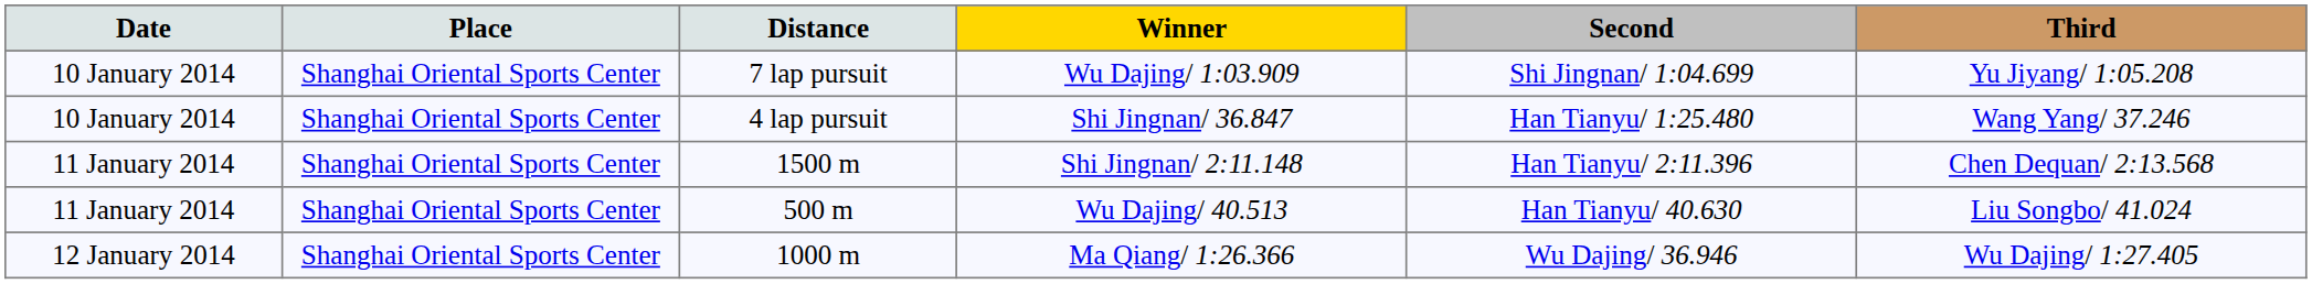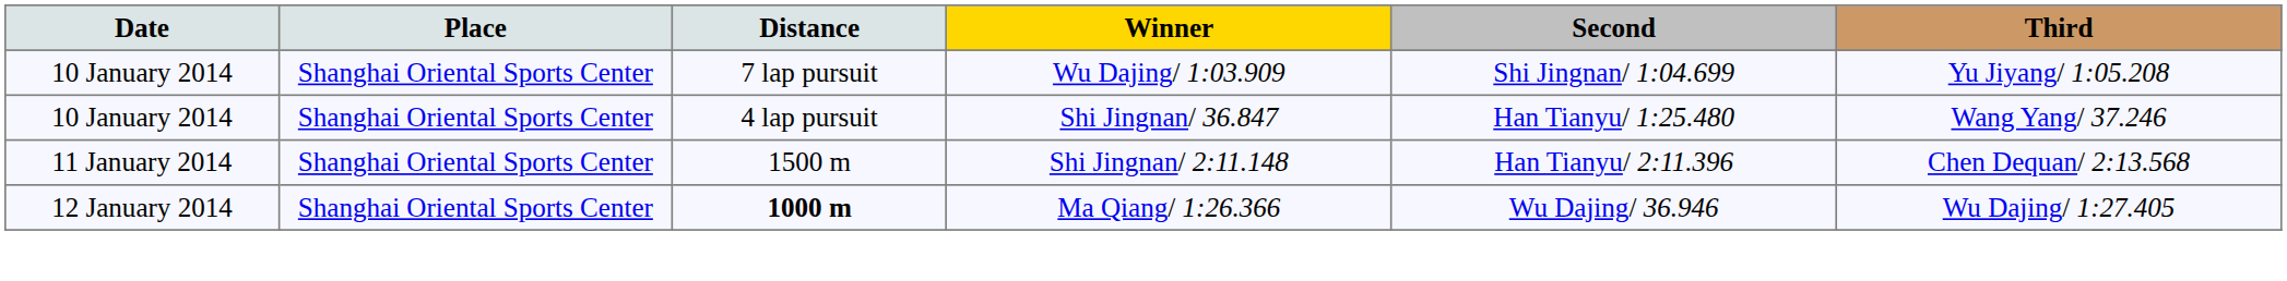- row: 11 January 2014 | Shanghai Oriental Sports Center | 500 m | Wu Dajing/ 40.513 | Han Tianyu/ 40.630 | Liu Songbo/ 41.024
Ma Qiang/ 1:26.366 | Distance: normal -> bold
